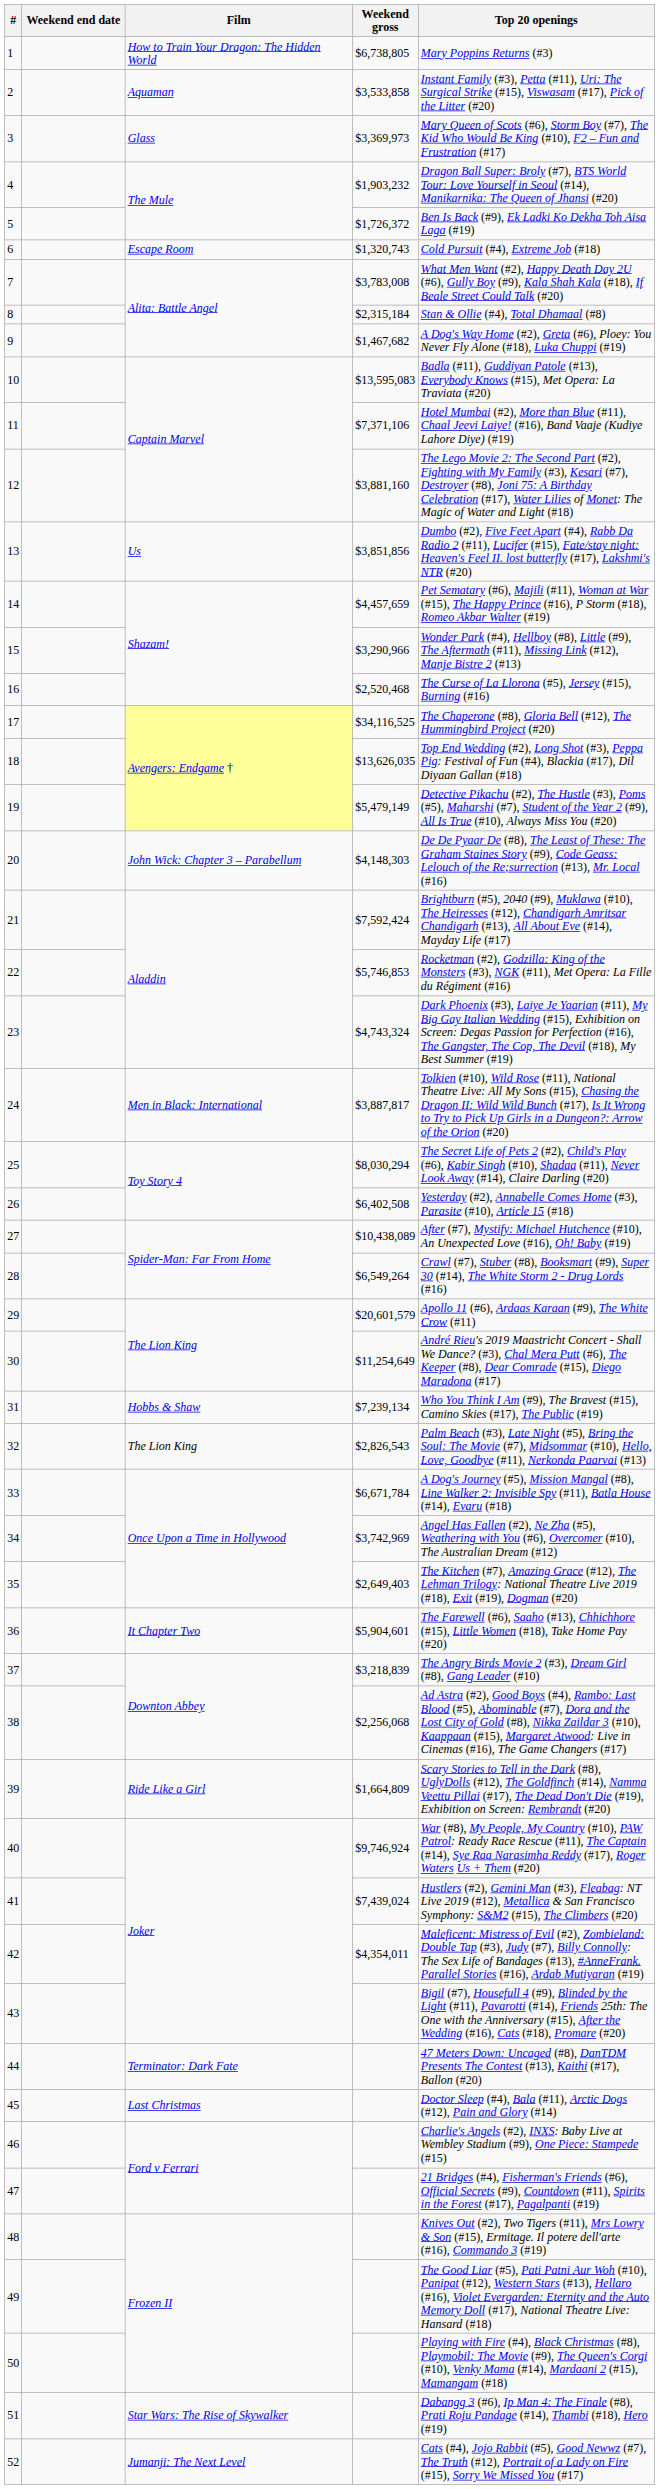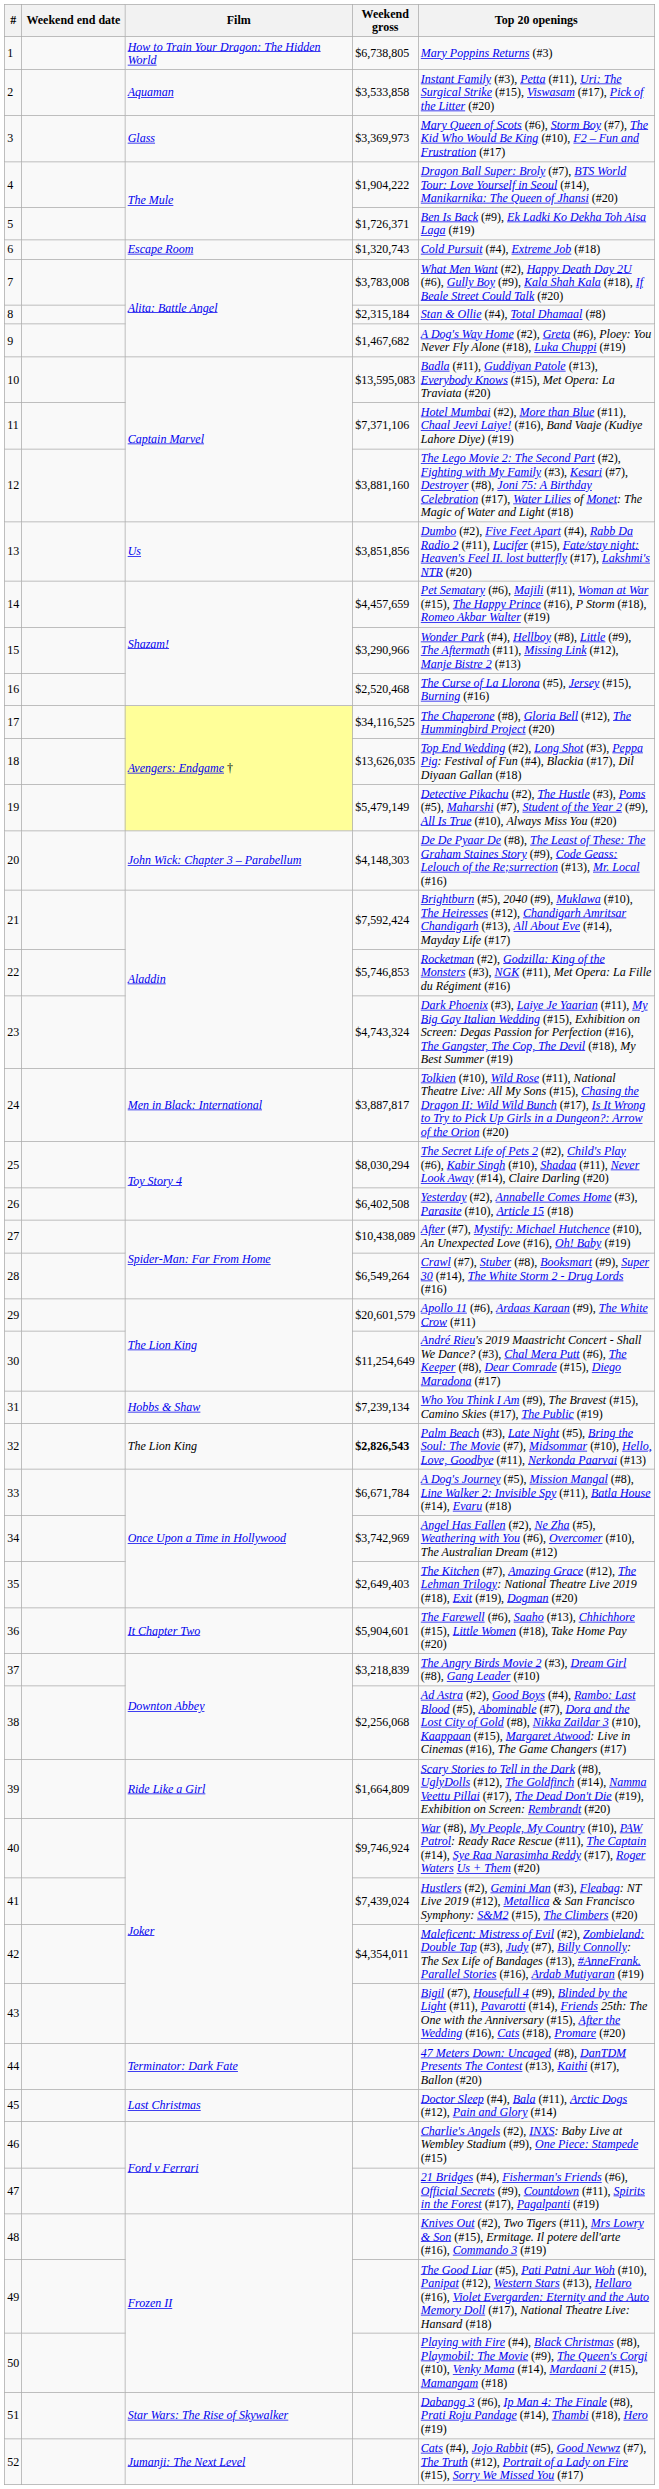4 | Weekend gross: $1,903,232 -> $1,904,222
5 | Weekend gross: $1,726,372 -> $1,726,371
32 | Weekend gross: normal -> bold
